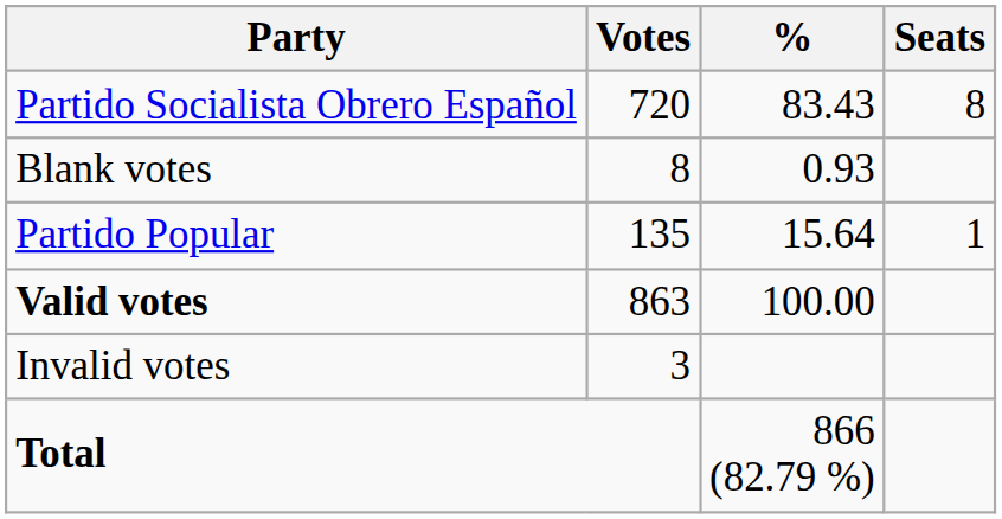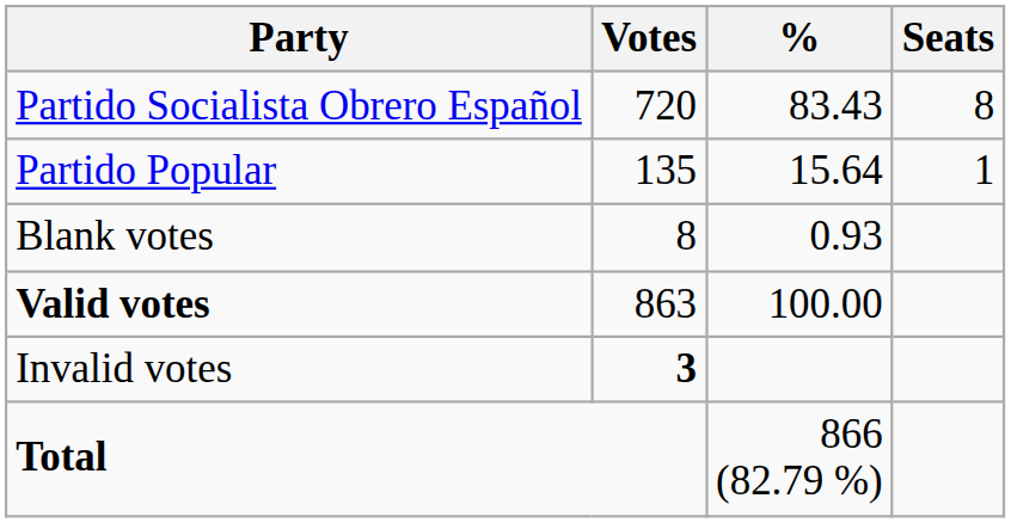rows swapped: Partido Popular <-> Blank votes
Invalid votes | Votes: normal -> bold
